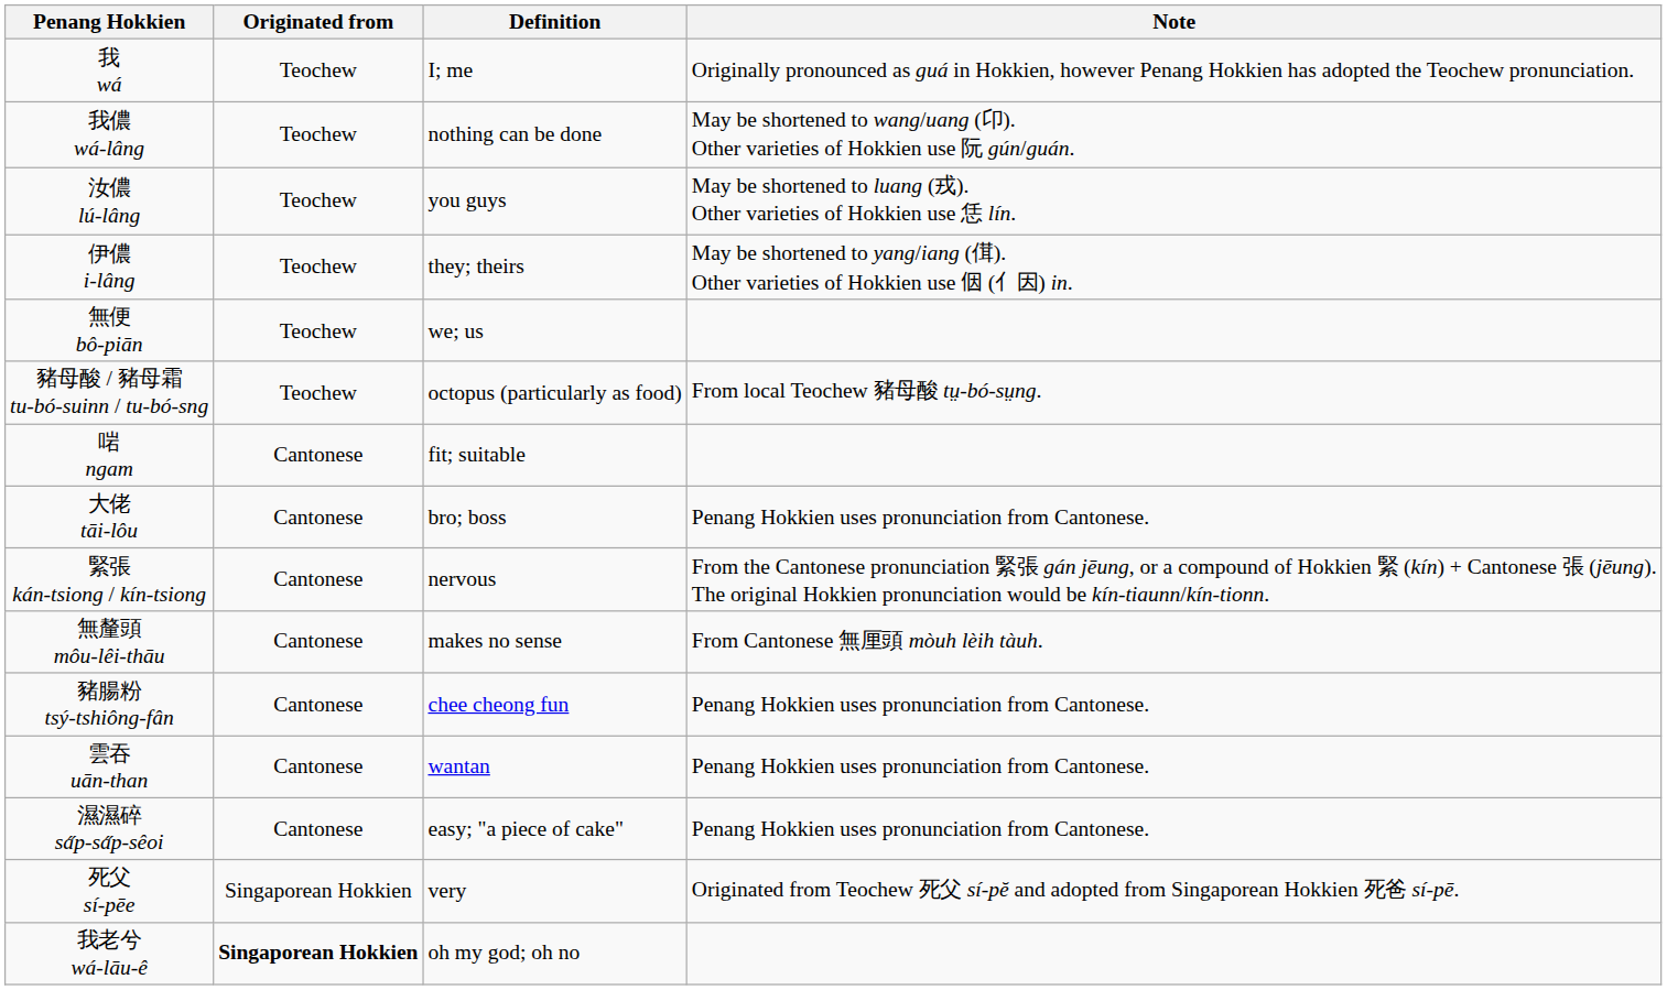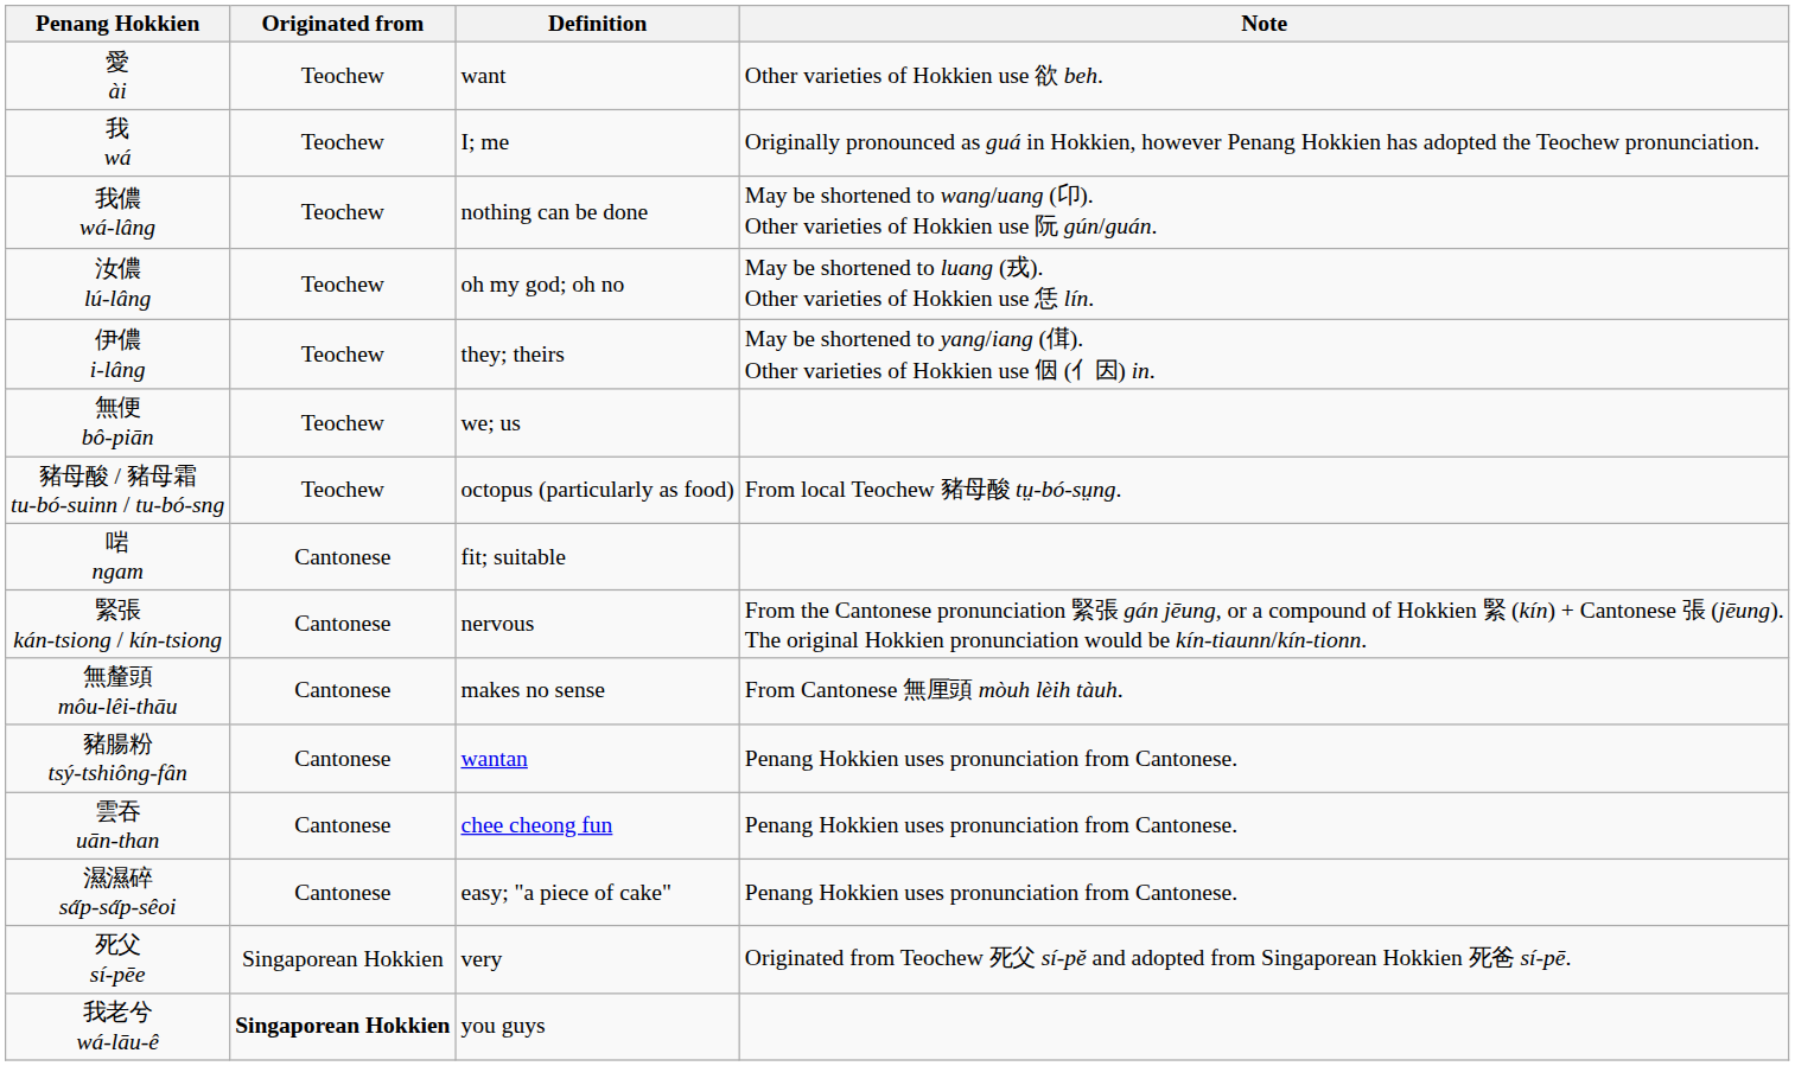+ row: 愛 ài | Teochew | want | Other varieties of Hokkien use 欲 beh.
汝儂 lú-lâng | Definition: you guys -> oh my god; oh no
- row: 大佬 tāi-lôu | Cantonese | bro; boss | Penang Hokkien uses pronunciation from Cantonese.
豬腸粉 tsý-tshiông-fân | Definition: chee cheong fun -> wantan
雲吞 uān-than | Definition: wantan -> chee cheong fun
我老兮 wá-lāu-ê | Definition: oh my god; oh no -> you guys
